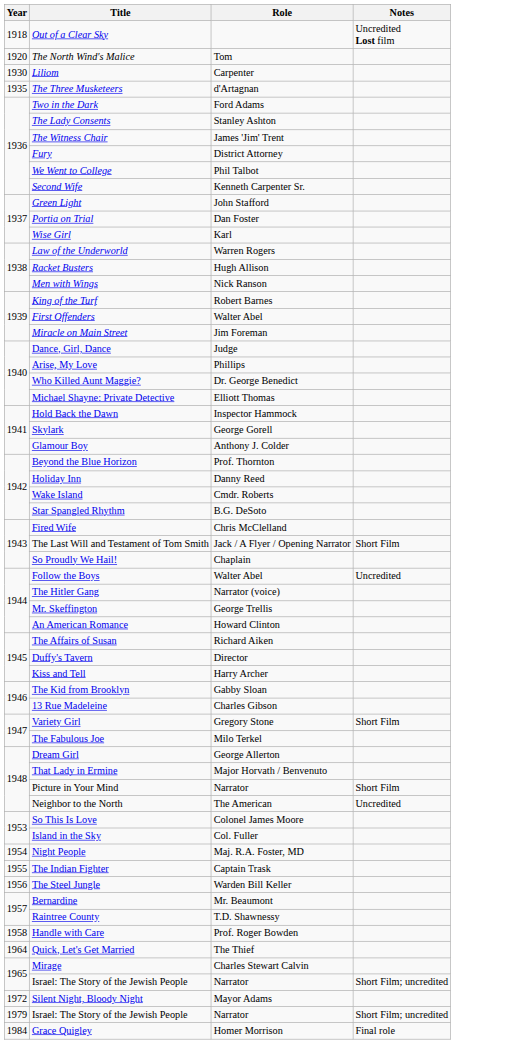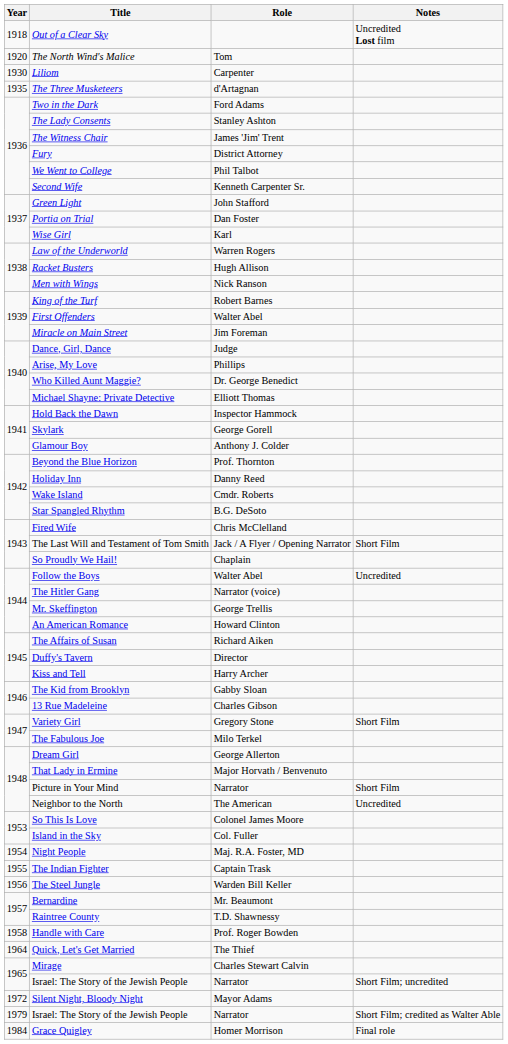1979 / Israel: The Story of the Jewish People | Notes: Short Film; uncredited -> Short Film; credited as Walter Able
